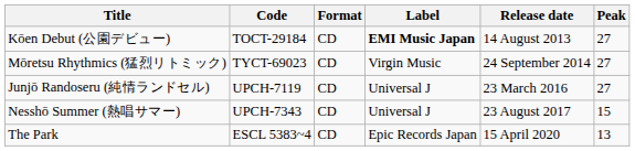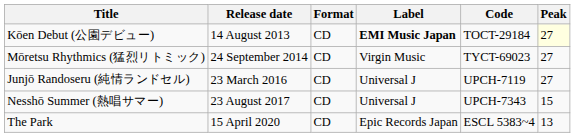columns swapped: Release date <-> Code
Kōen Debut (公園デビュー) | Peak: no background -> lightyellow background
